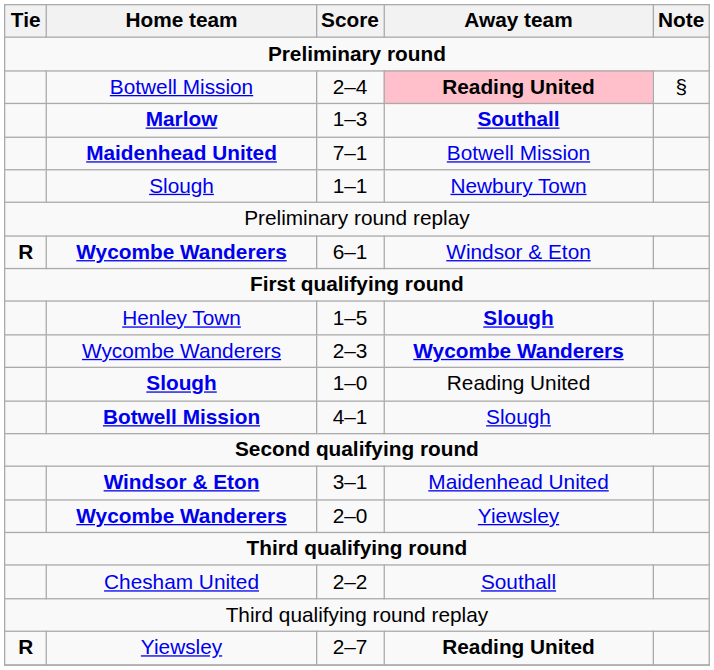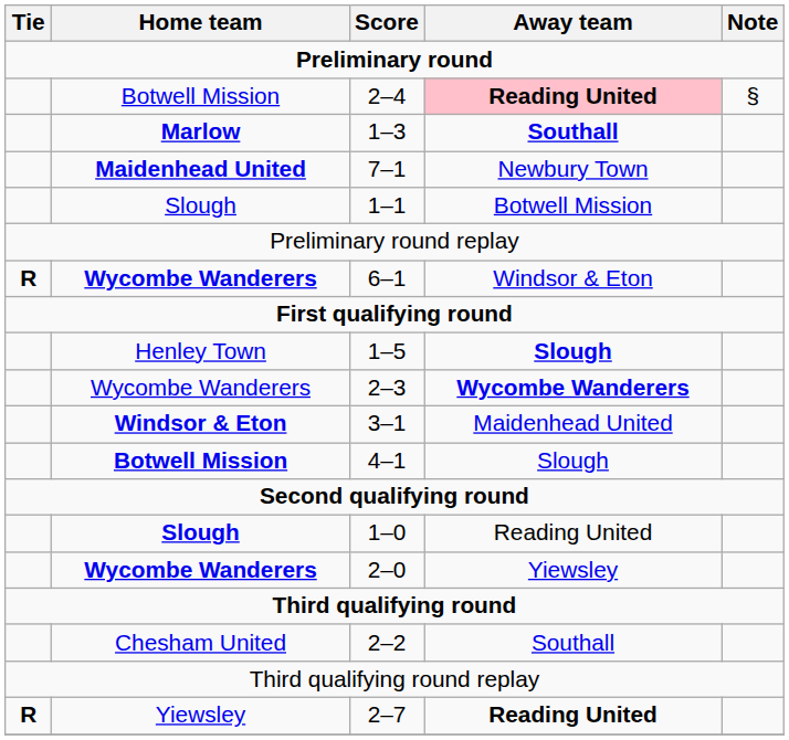7–1 | Away team: Botwell Mission -> Newbury Town
1–1 | Away team: Newbury Town -> Botwell Mission
rows swapped: 3–1 <-> 1–0
